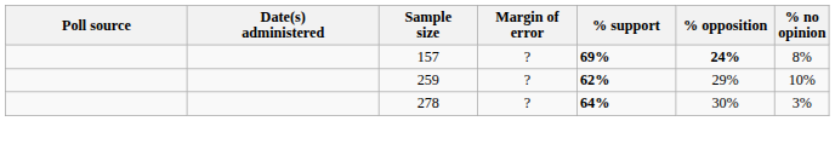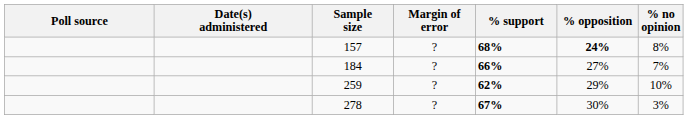157 | % support: 69% -> 68%
+ row: 184 | ? | 66% | 27% | 7%
278 | % support: 64% -> 67%
